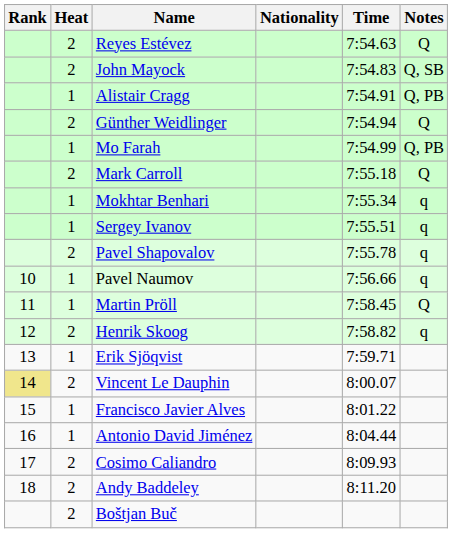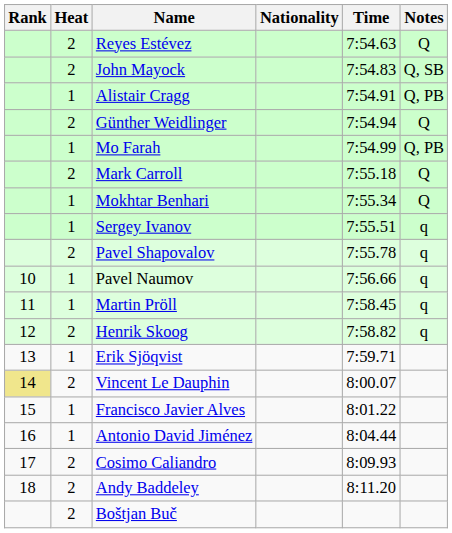Mokhtar Benhari | Notes: q -> Q
Martin Pröll | Notes: Q -> q
